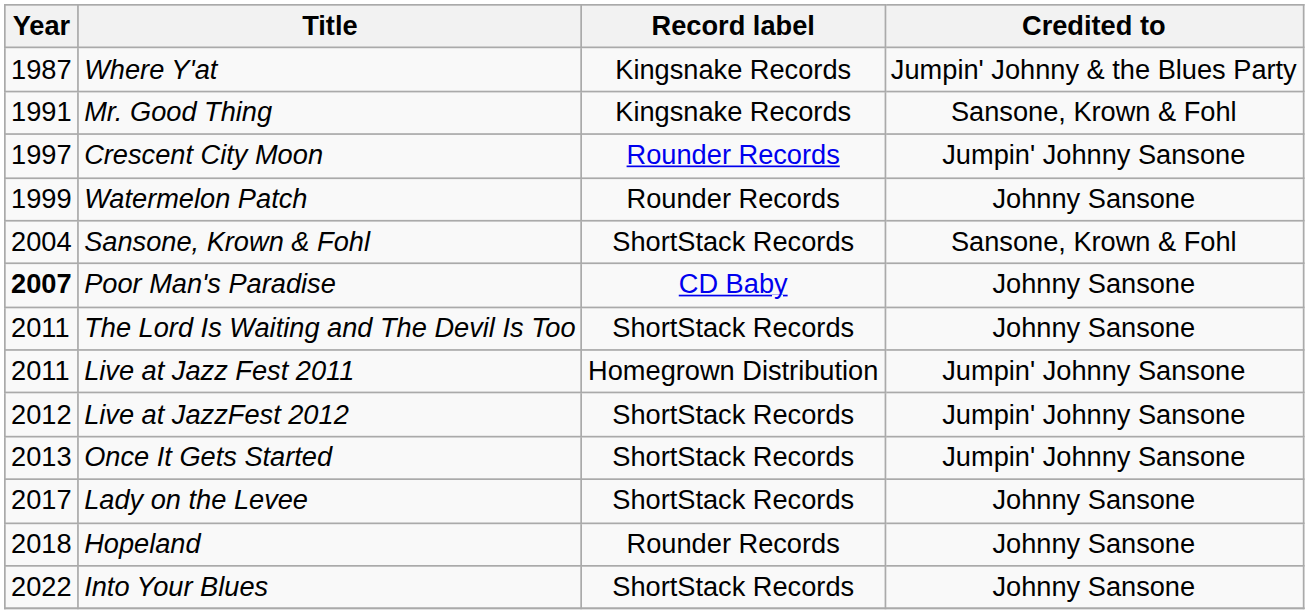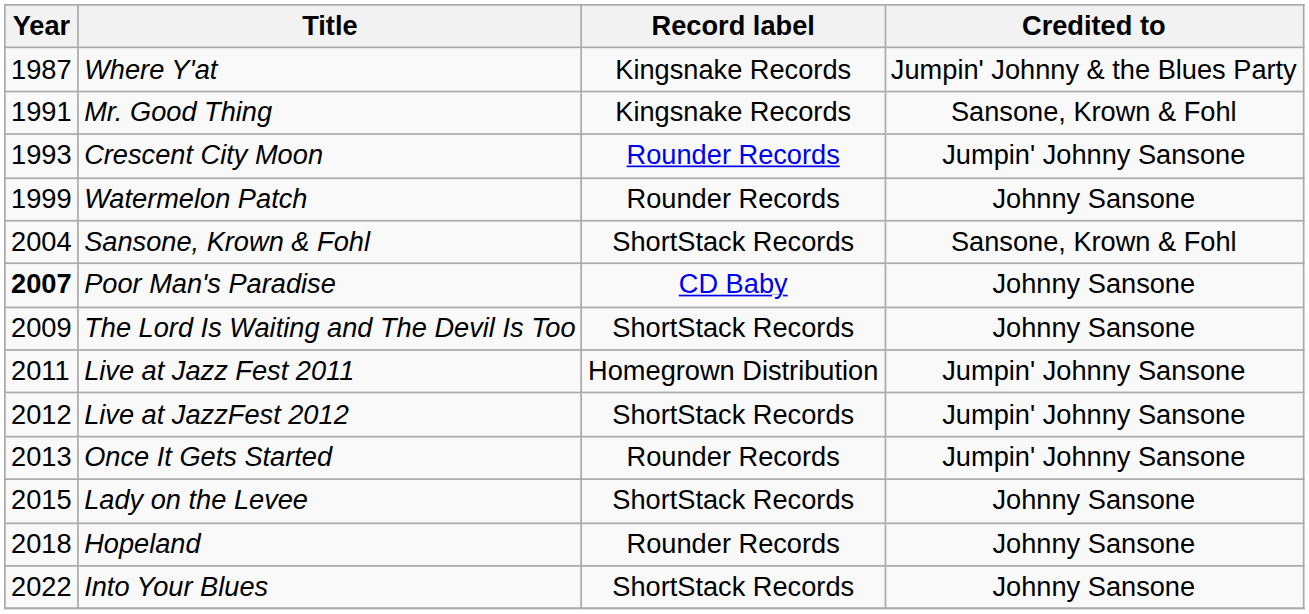Crescent City Moon | Year: 1997 -> 1993
The Lord Is Waiting and The Devil Is Too | Year: 2011 -> 2009
Once It Gets Started | Record label: ShortStack Records -> Rounder Records
Lady on the Levee | Year: 2017 -> 2015
